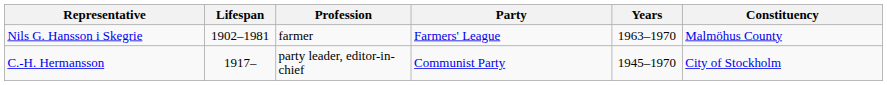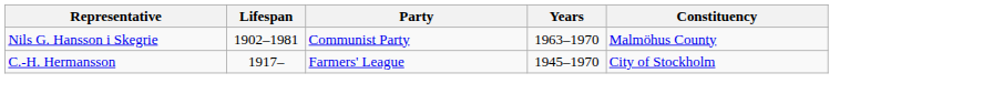- column: Profession | farmer | party leader, editor-in-chief
Nils G. Hansson i Skegrie | Party: Farmers' League -> Communist Party
C.-H. Hermansson | Party: Communist Party -> Farmers' League
